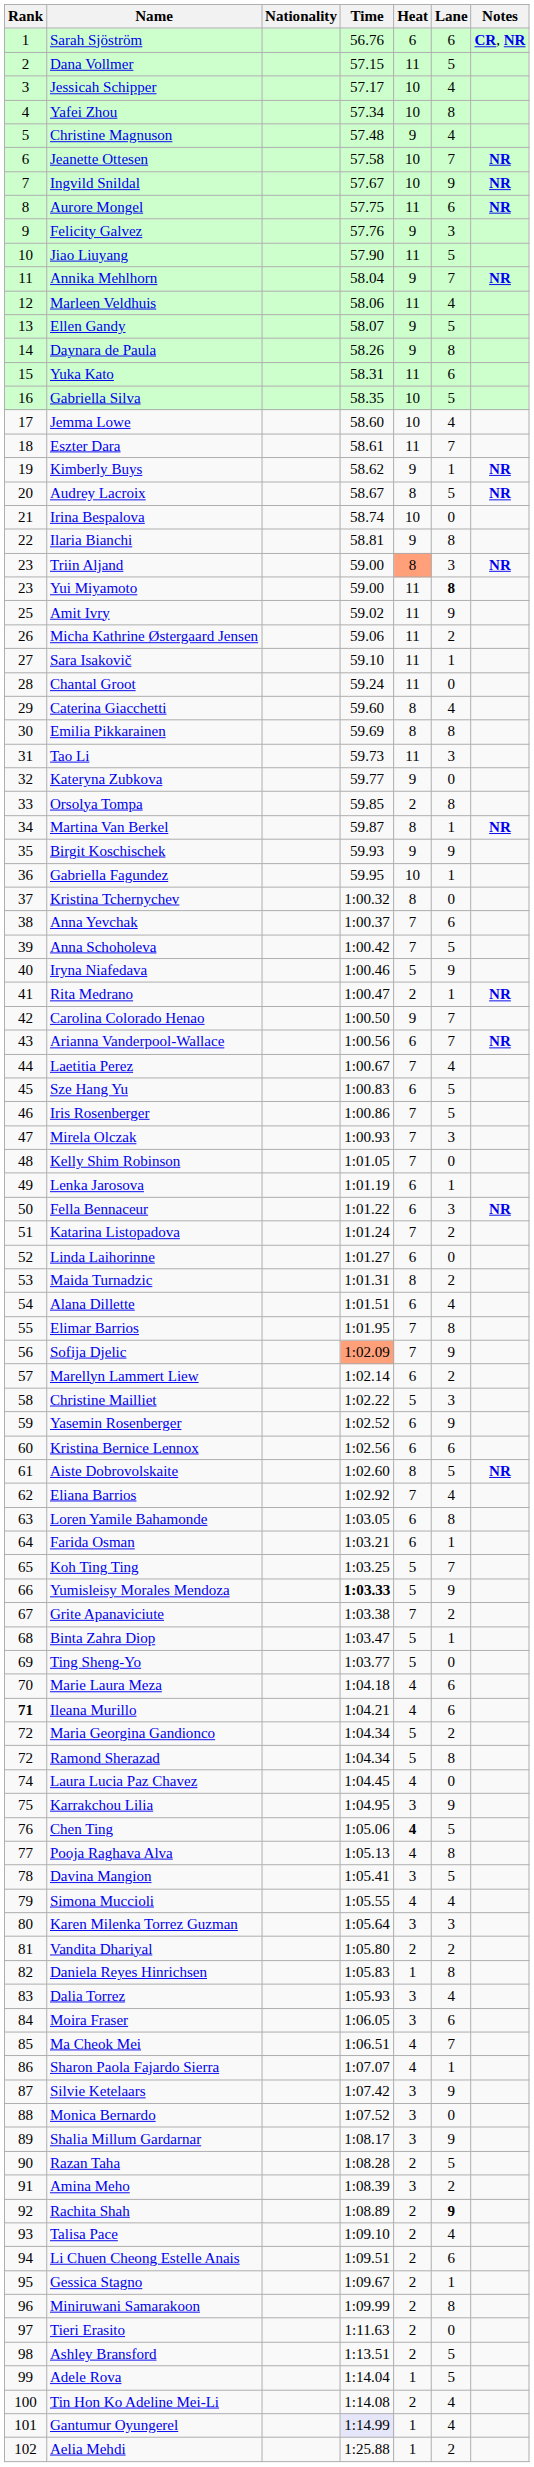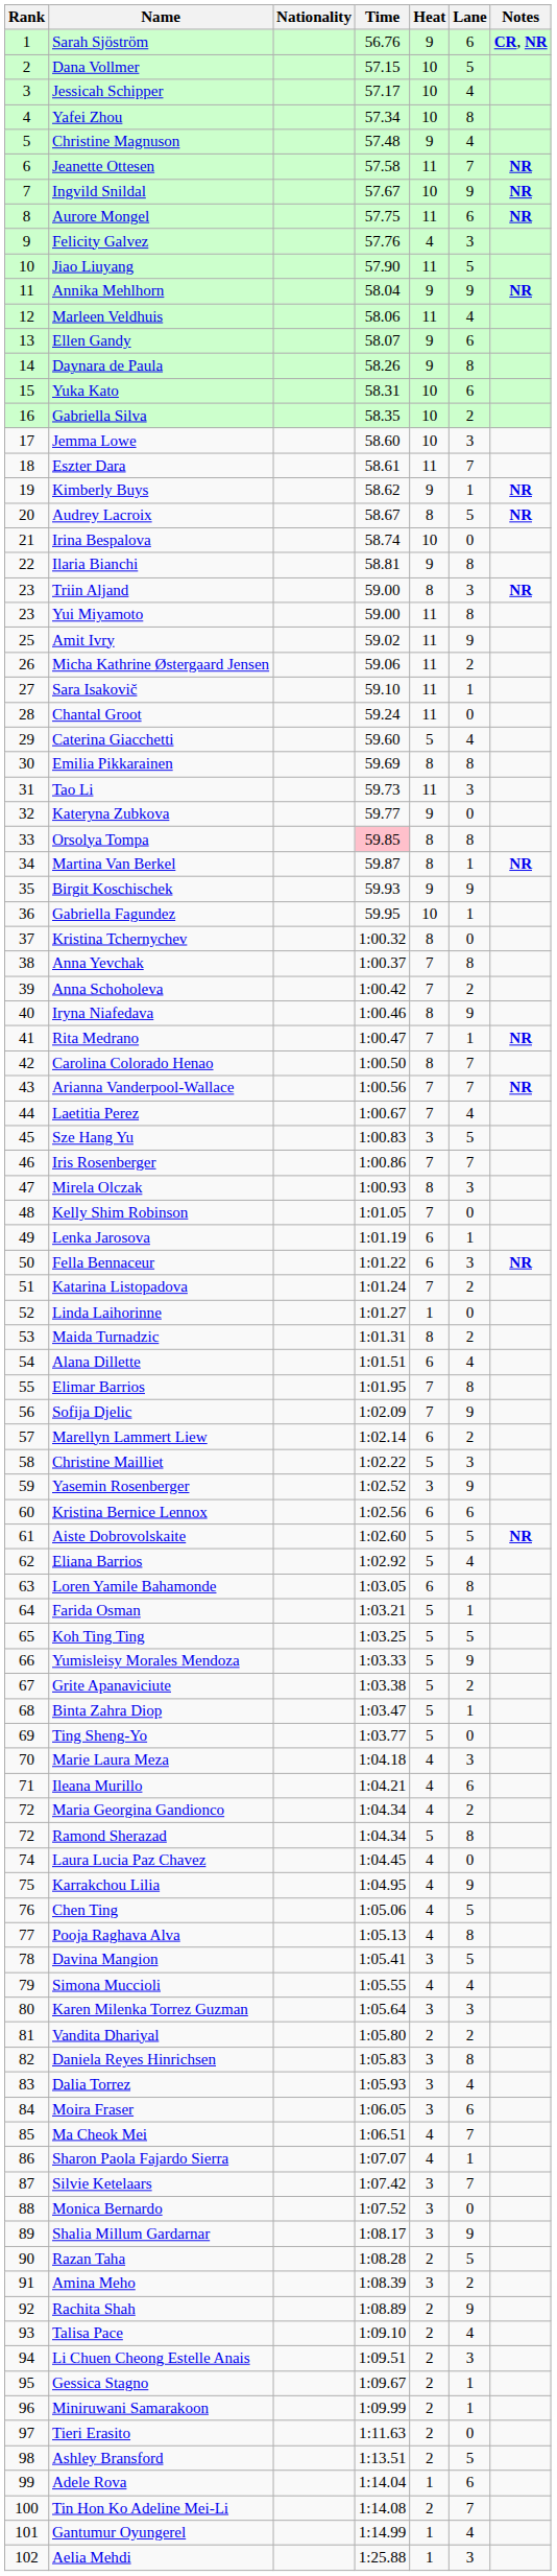Sarah Sjöström | Heat: 6 -> 9
Dana Vollmer | Heat: 11 -> 10
Jeanette Ottesen | Heat: 10 -> 11
Felicity Galvez | Heat: 9 -> 4
Annika Mehlhorn | Lane: 7 -> 9
Ellen Gandy | Lane: 5 -> 6
Yuka Kato | Heat: 11 -> 10
Gabriella Silva | Lane: 5 -> 2
Jemma Lowe | Lane: 4 -> 3
Triin Aljand | Heat: lightsalmon background -> no background
Yui Miyamoto | Lane: bold -> normal
Caterina Giacchetti | Heat: 8 -> 5
Orsolya Tompa | Time: no background -> pink background
Orsolya Tompa | Heat: 2 -> 8
Anna Yevchak | Lane: 6 -> 8
Anna Schoholeva | Lane: 5 -> 2
Iryna Niafedava | Heat: 5 -> 8
Rita Medrano | Heat: 2 -> 7
Carolina Colorado Henao | Heat: 9 -> 8
Arianna Vanderpool-Wallace | Heat: 6 -> 7
Sze Hang Yu | Heat: 6 -> 3
Iris Rosenberger | Lane: 5 -> 7
Mirela Olczak | Heat: 7 -> 8
Linda Laihorinne | Heat: 6 -> 1
Sofija Djelic | Time: lightsalmon background -> no background
Yasemin Rosenberger | Heat: 6 -> 3
Aiste Dobrovolskaite | Heat: 8 -> 5
Eliana Barrios | Heat: 7 -> 5
Farida Osman | Heat: 6 -> 5
Koh Ting Ting | Lane: 7 -> 5
Yumisleisy Morales Mendoza | Time: bold -> normal
Grite Apanaviciute | Heat: 7 -> 5
Marie Laura Meza | Lane: 6 -> 3
Ileana Murillo | Rank: bold -> normal
Maria Georgina Gandionco | Heat: 5 -> 4
Karrakchou Lilia | Heat: 3 -> 4
Chen Ting | Heat: bold -> normal
Daniela Reyes Hinrichsen | Heat: 1 -> 3
Silvie Ketelaars | Lane: 9 -> 7
Rachita Shah | Lane: bold -> normal
Li Chuen Cheong Estelle Anais | Lane: 6 -> 3
Miniruwani Samarakoon | Lane: 8 -> 1
Adele Rova | Lane: 5 -> 6
Tin Hon Ko Adeline Mei-Li | Lane: 4 -> 7
Gantumur Oyungerel | Time: lavender background -> no background
Aelia Mehdi | Lane: 2 -> 3
